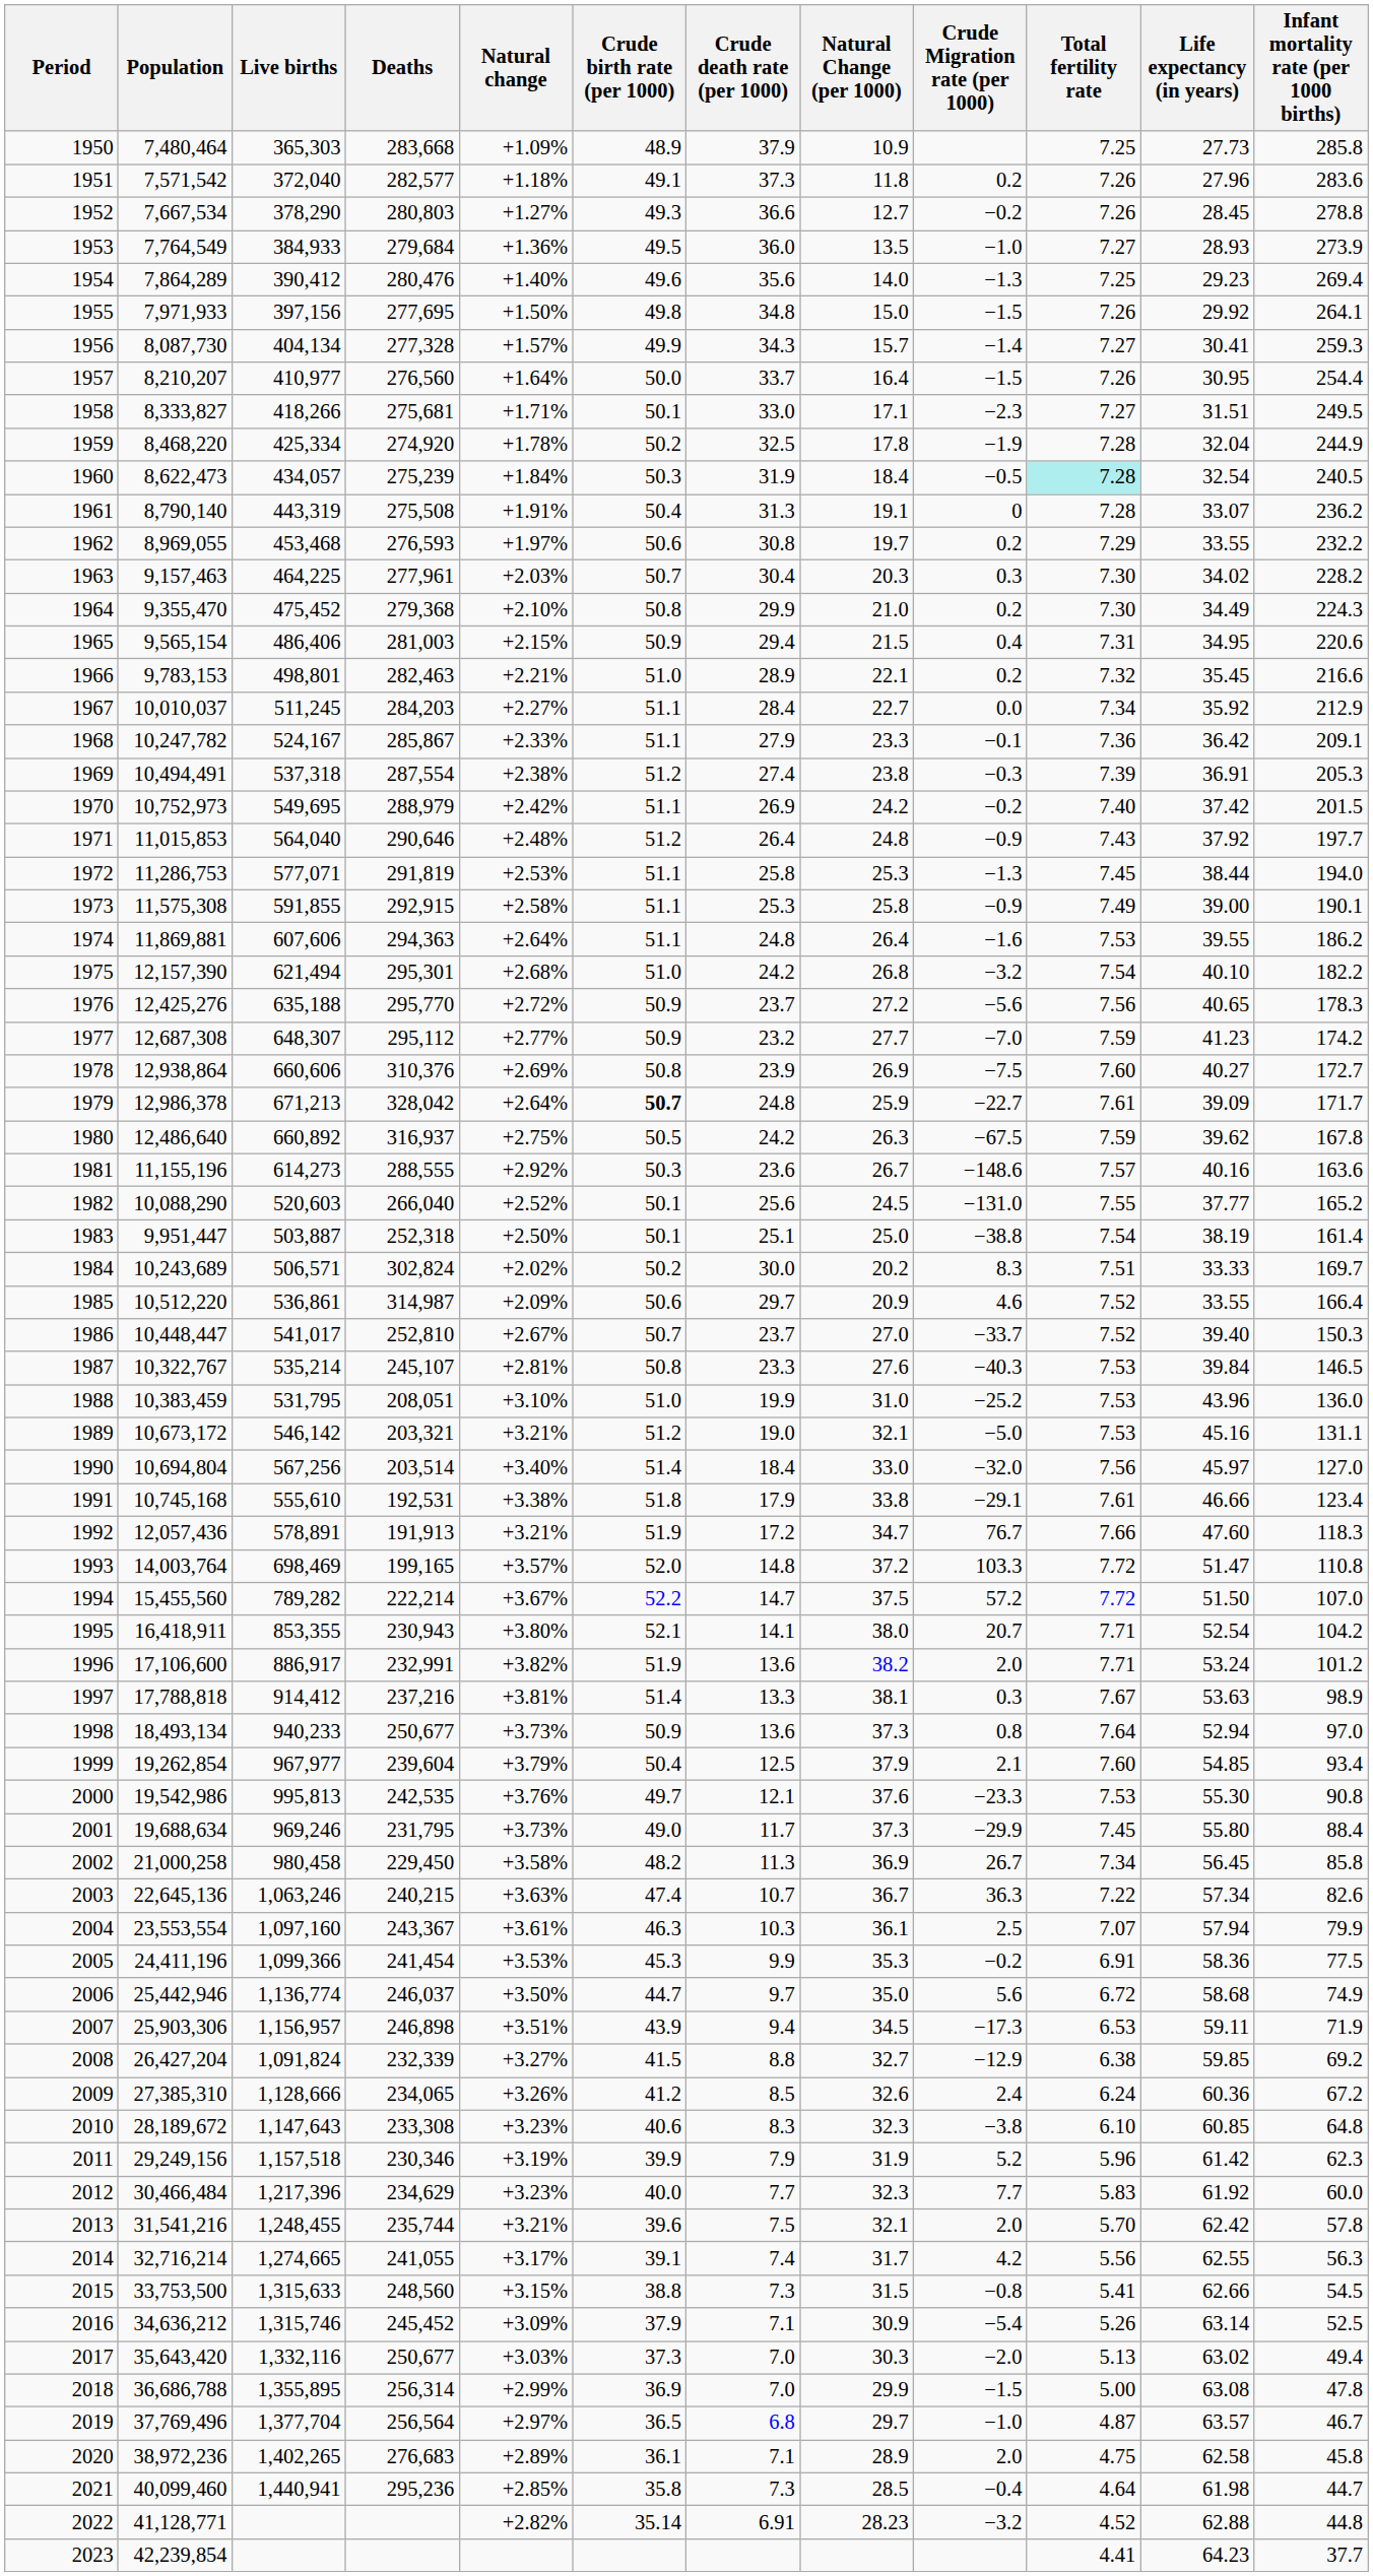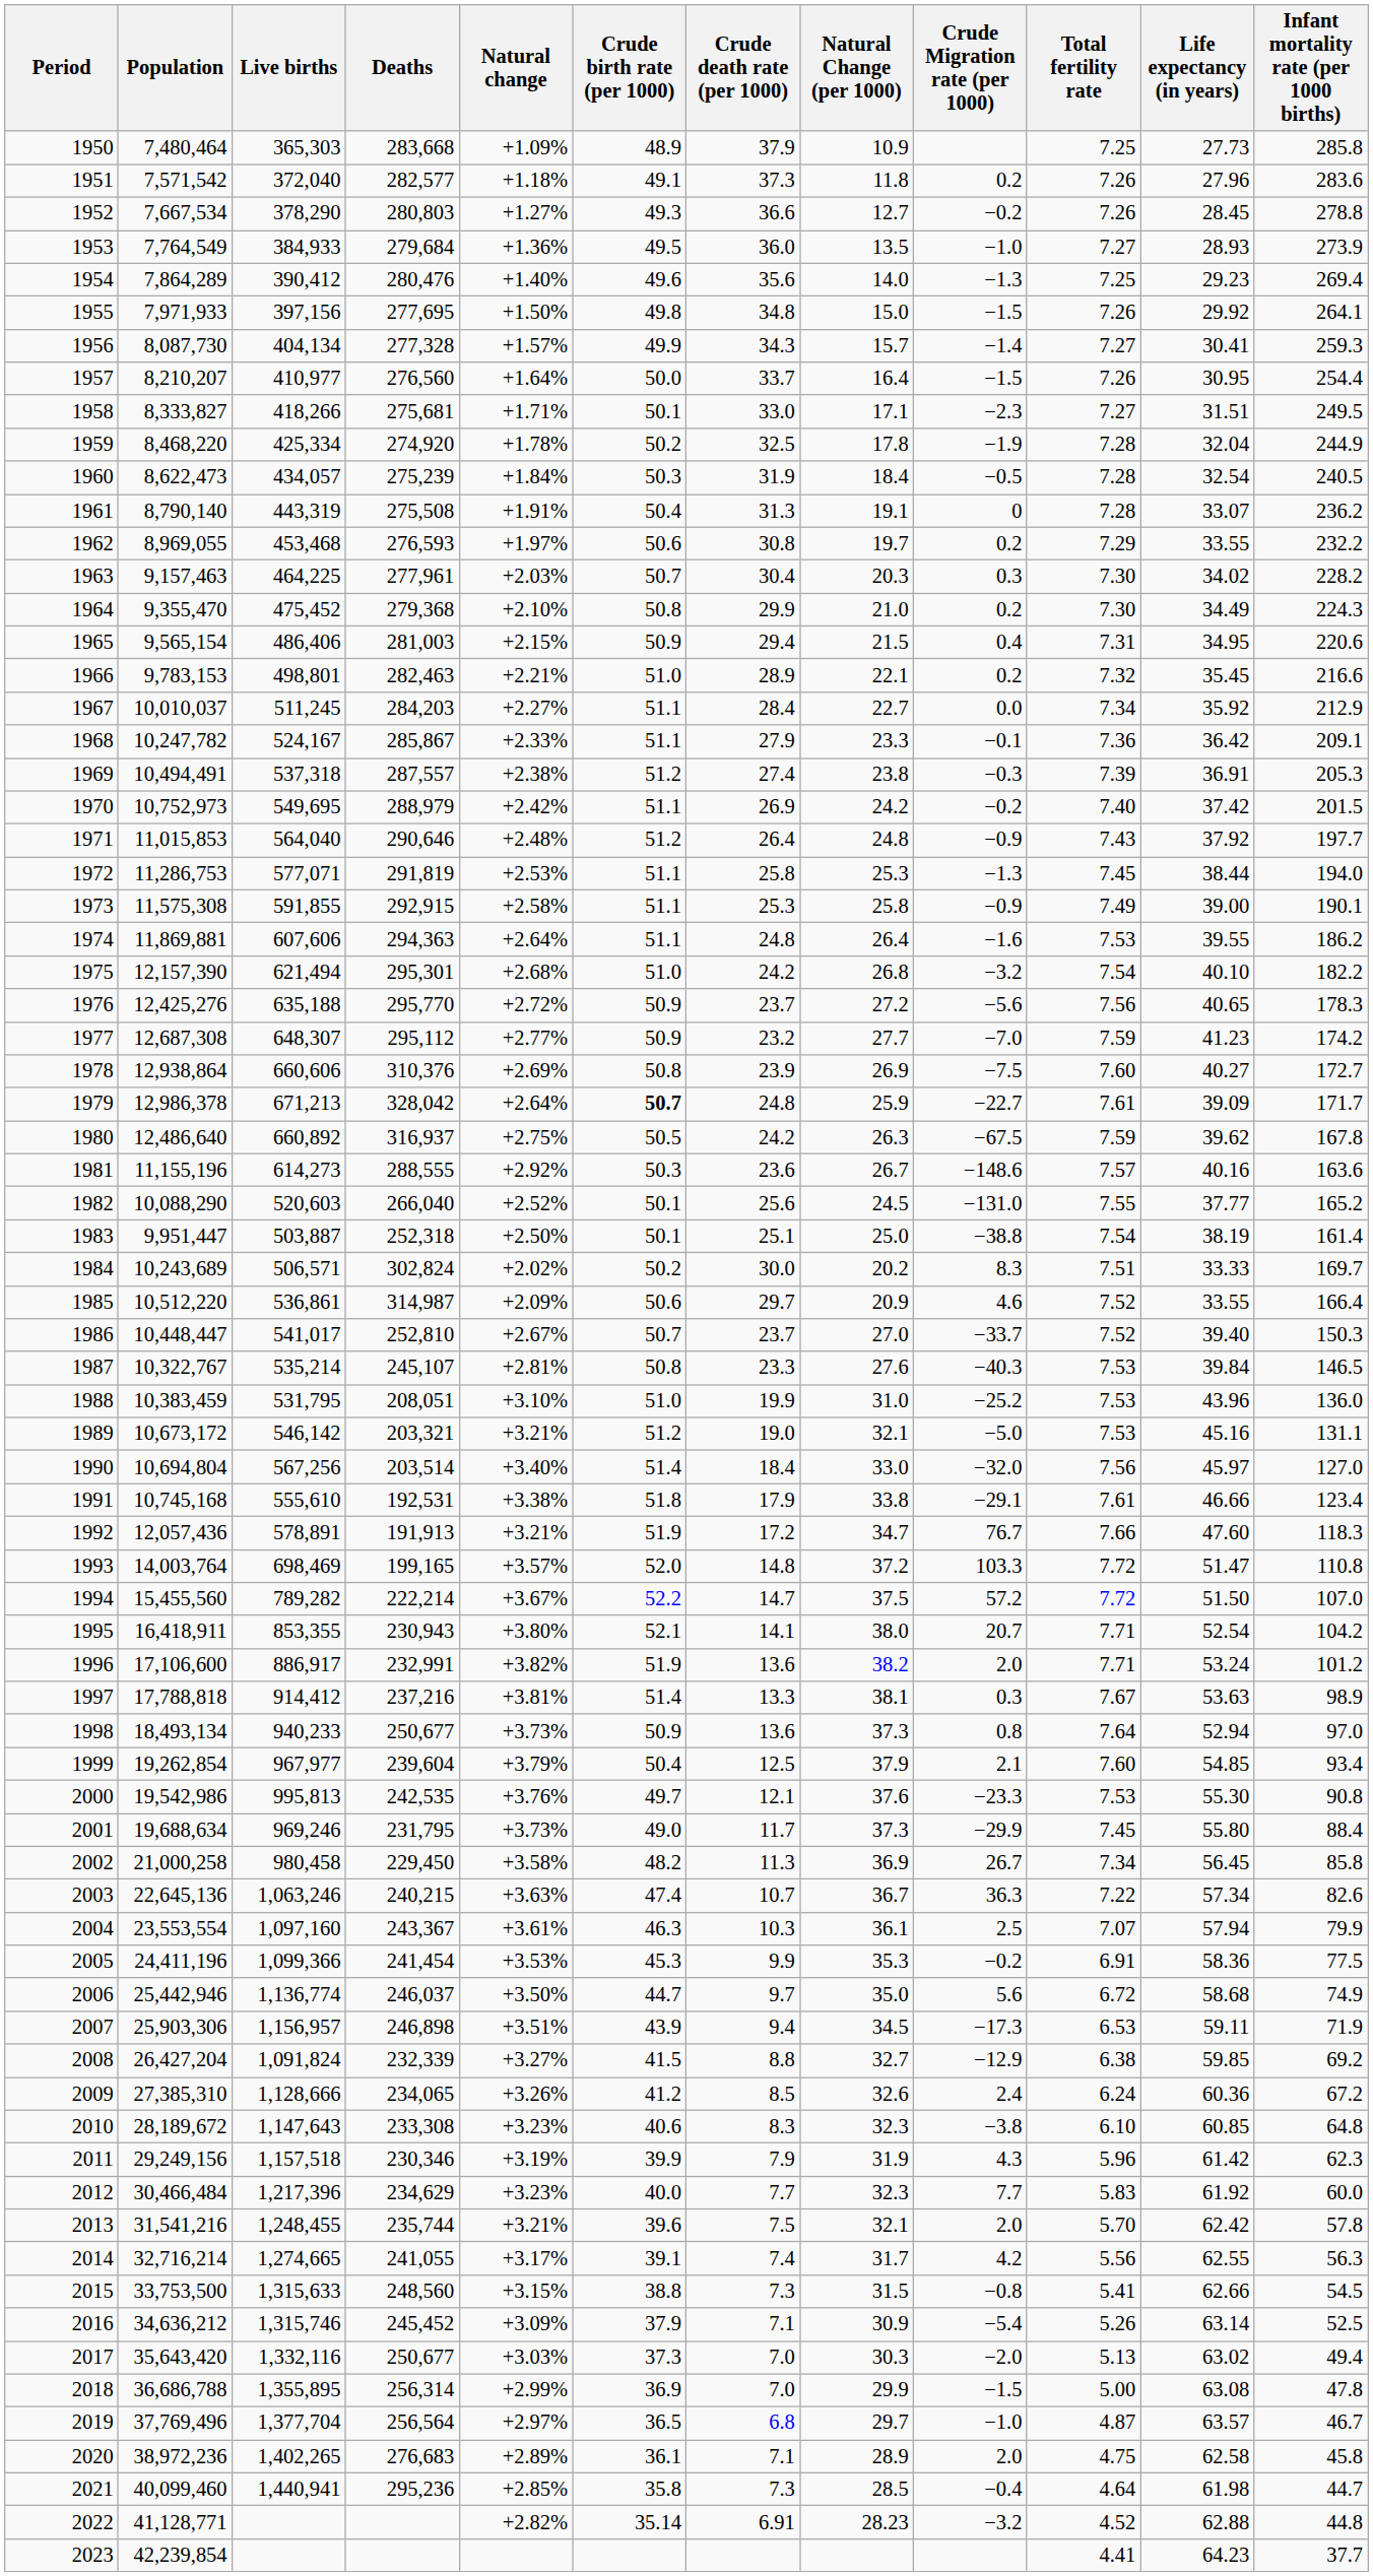1960 | Total fertility rate: paleturquoise background -> no background
1969 | Deaths: 287,554 -> 287,557
2011 | Crude Migration rate (per 1000): 5.2 -> 4.3
